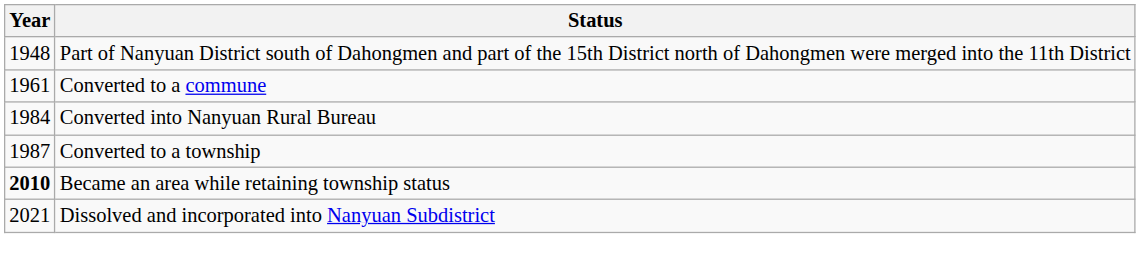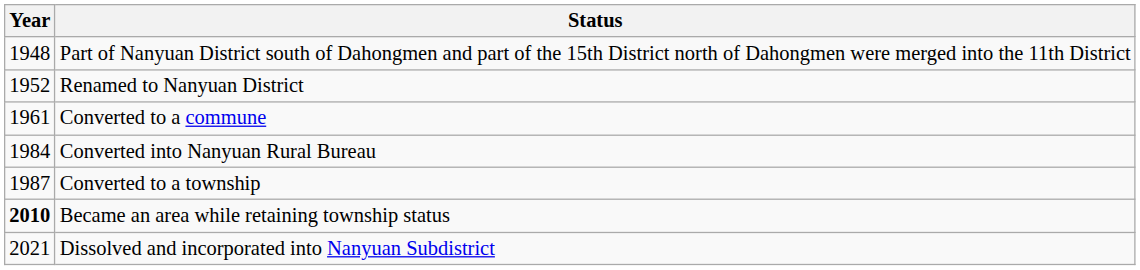+ row: 1952 | Renamed to Nanyuan District
